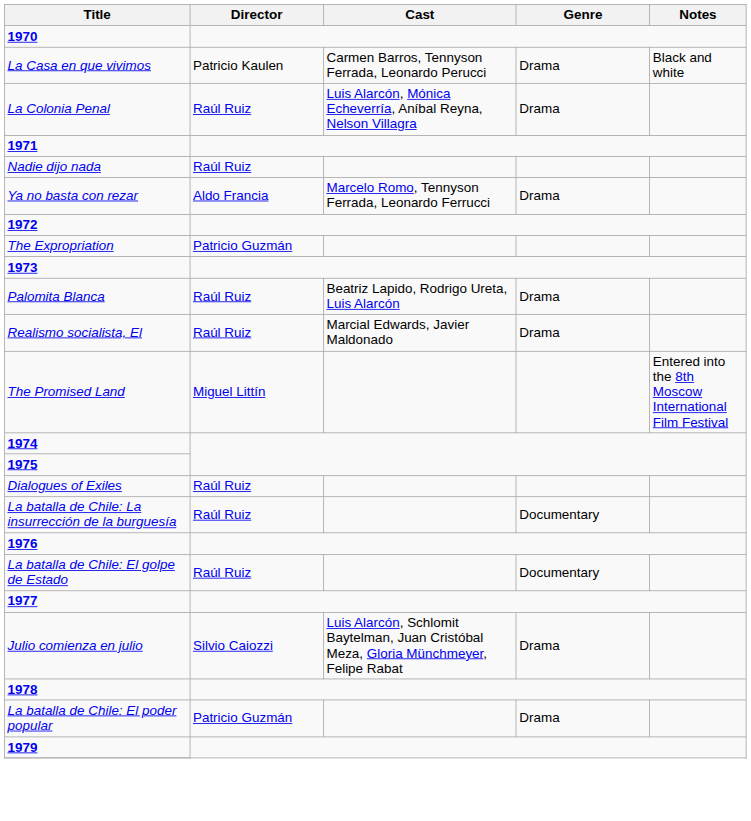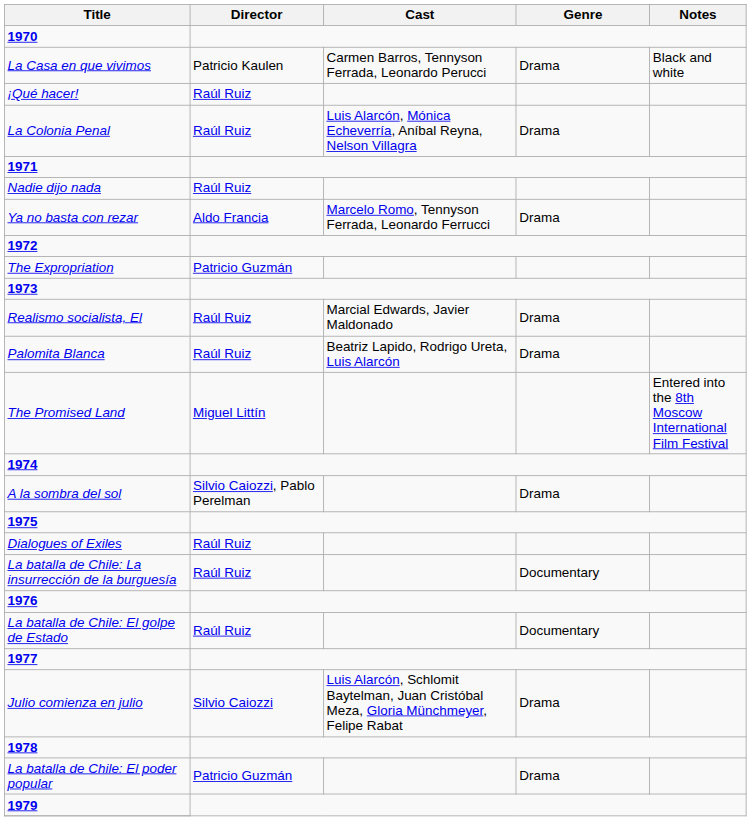+ row: ¡Qué hacer! | Raúl Ruiz
rows swapped: Palomita Blanca <-> Realismo socialista, El
+ row: A la sombra del sol | Silvio Caiozzi, Pablo Perelman | Drama
